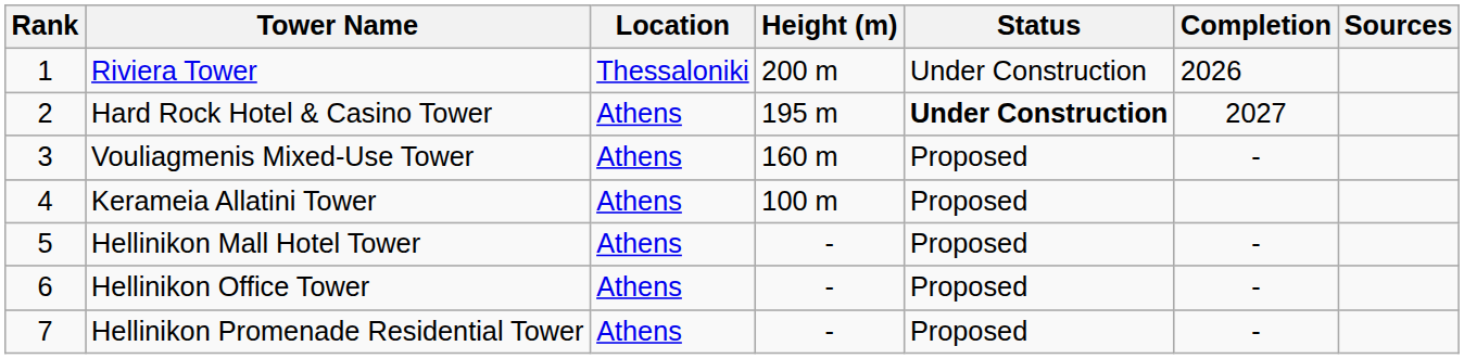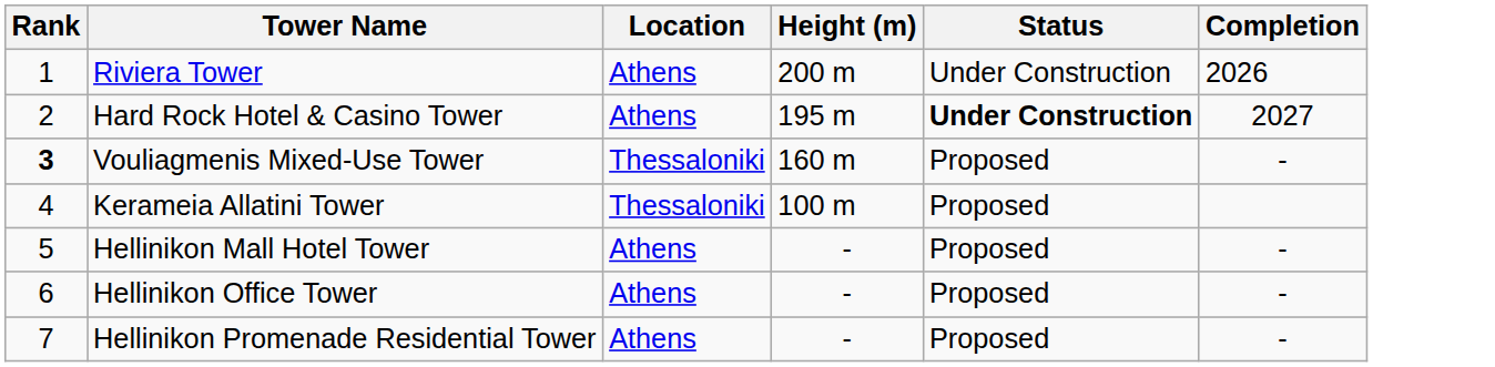- column: Sources
Riviera Tower | Location: Thessaloniki -> Athens
Vouliagmenis Mixed-Use Tower | Rank: normal -> bold
Vouliagmenis Mixed-Use Tower | Location: Athens -> Thessaloniki
Kerameia Allatini Tower | Location: Athens -> Thessaloniki
